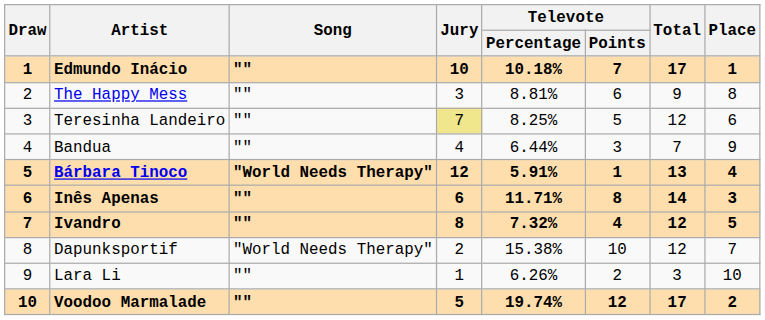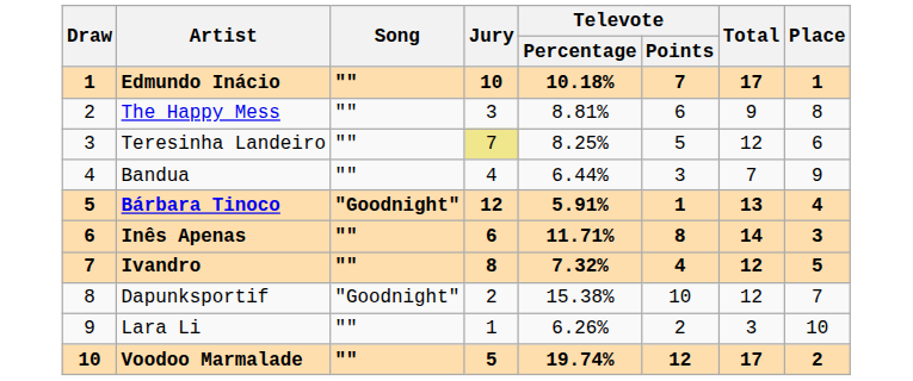Bárbara Tinoco | Song: "World Needs Therapy" -> "Goodnight"
Dapunksportif | Song: "World Needs Therapy" -> "Goodnight"
